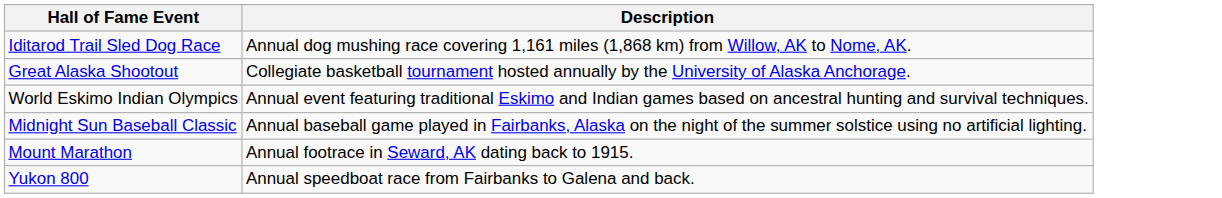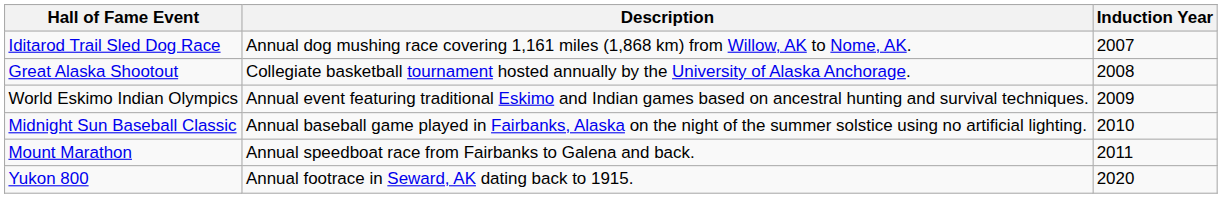+ column: Induction Year | 2007 | 2008 | 2009 | 2010 | 2011 | 2020
Mount Marathon | Description: Annual footrace in Seward, AK dating back to 1915. -> Annual speedboat race from Fairbanks to Galena and back.
Yukon 800 | Description: Annual speedboat race from Fairbanks to Galena and back. -> Annual footrace in Seward, AK dating back to 1915.
